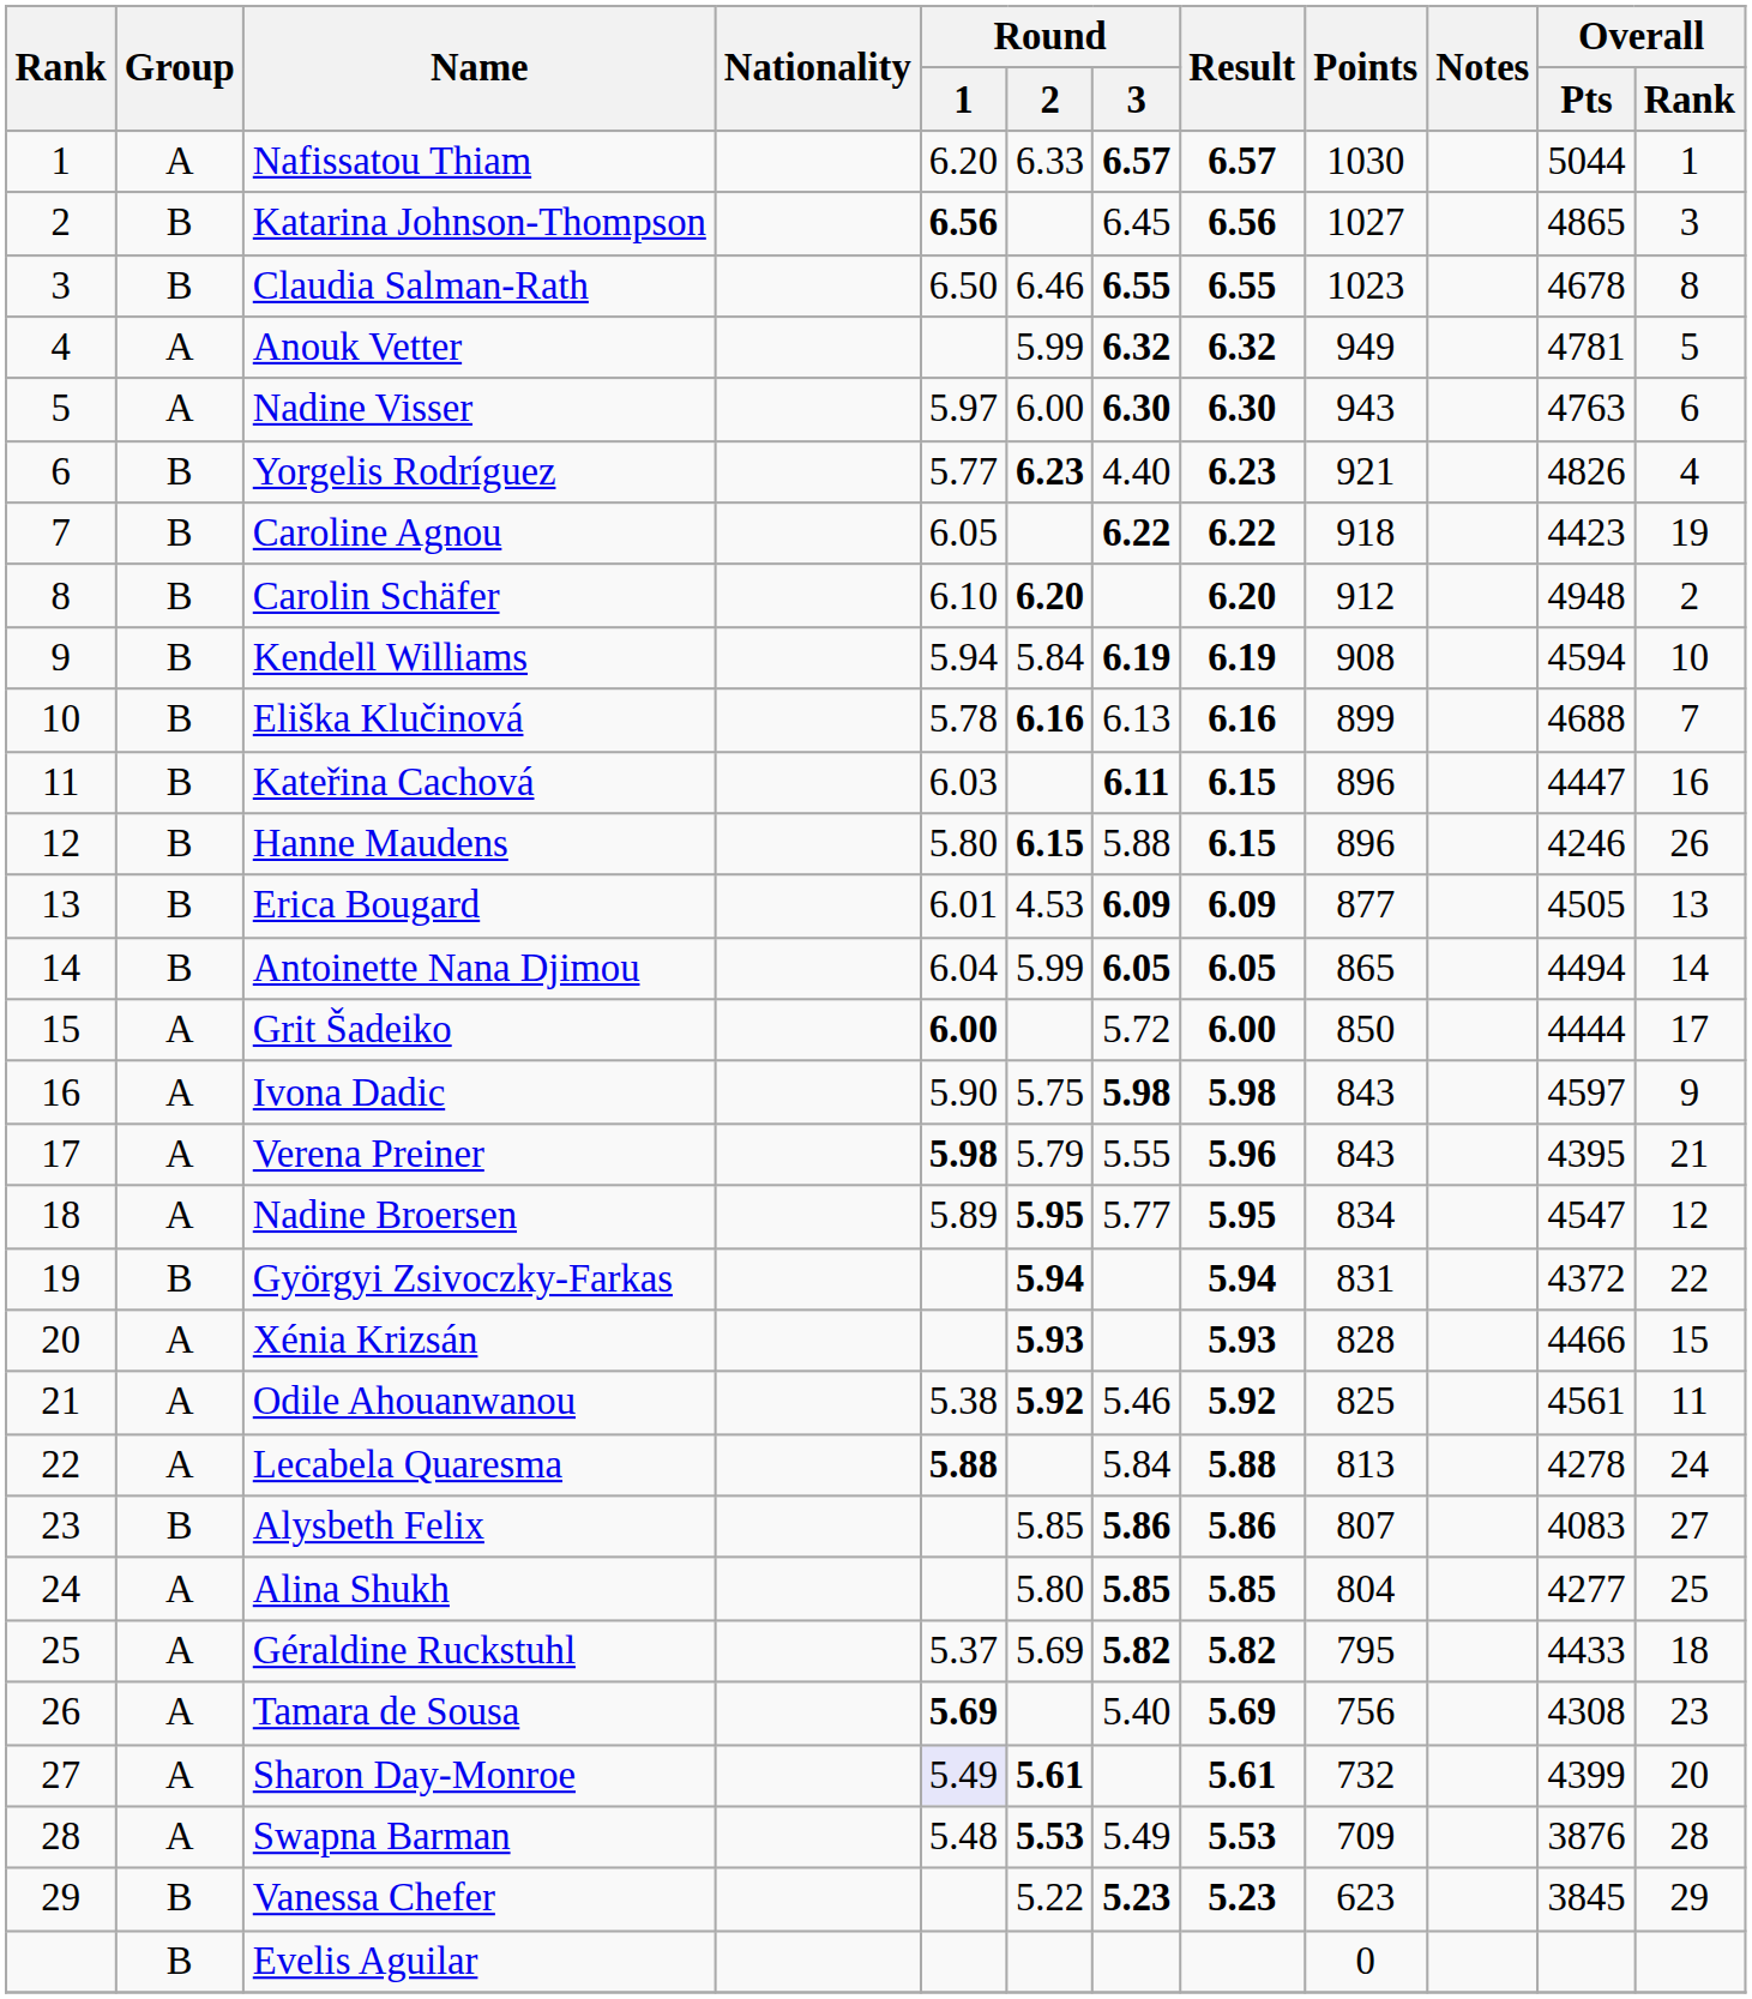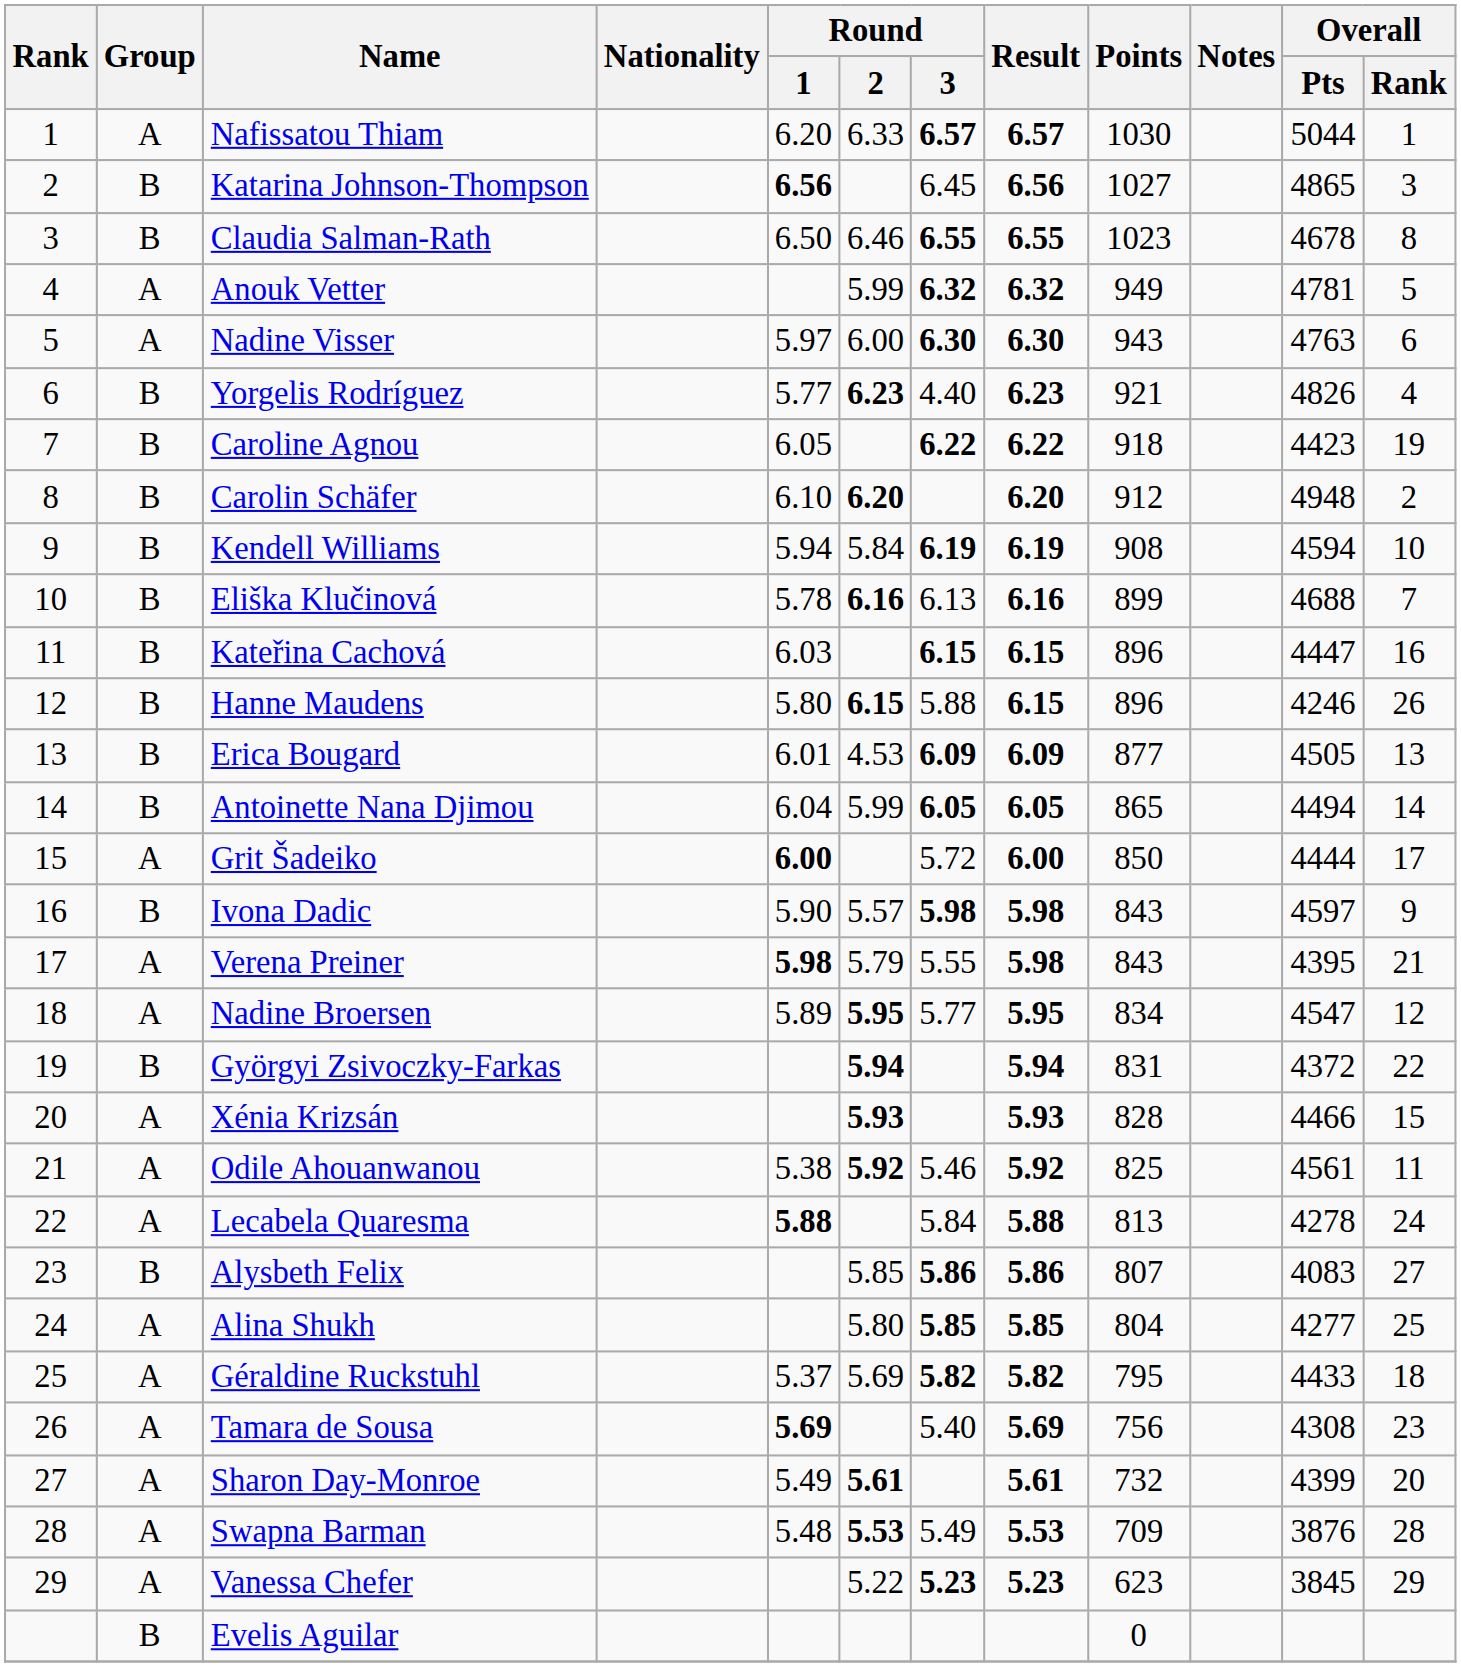Kateřina Cachová | Round / 3: 6.11 -> 6.15
Ivona Dadic | Group: A -> B
Ivona Dadic | Round / 2: 5.75 -> 5.57
Verena Preiner | Result: 5.96 -> 5.98
Sharon Day-Monroe | Round / 1: lavender background -> no background
Vanessa Chefer | Group: B -> A
